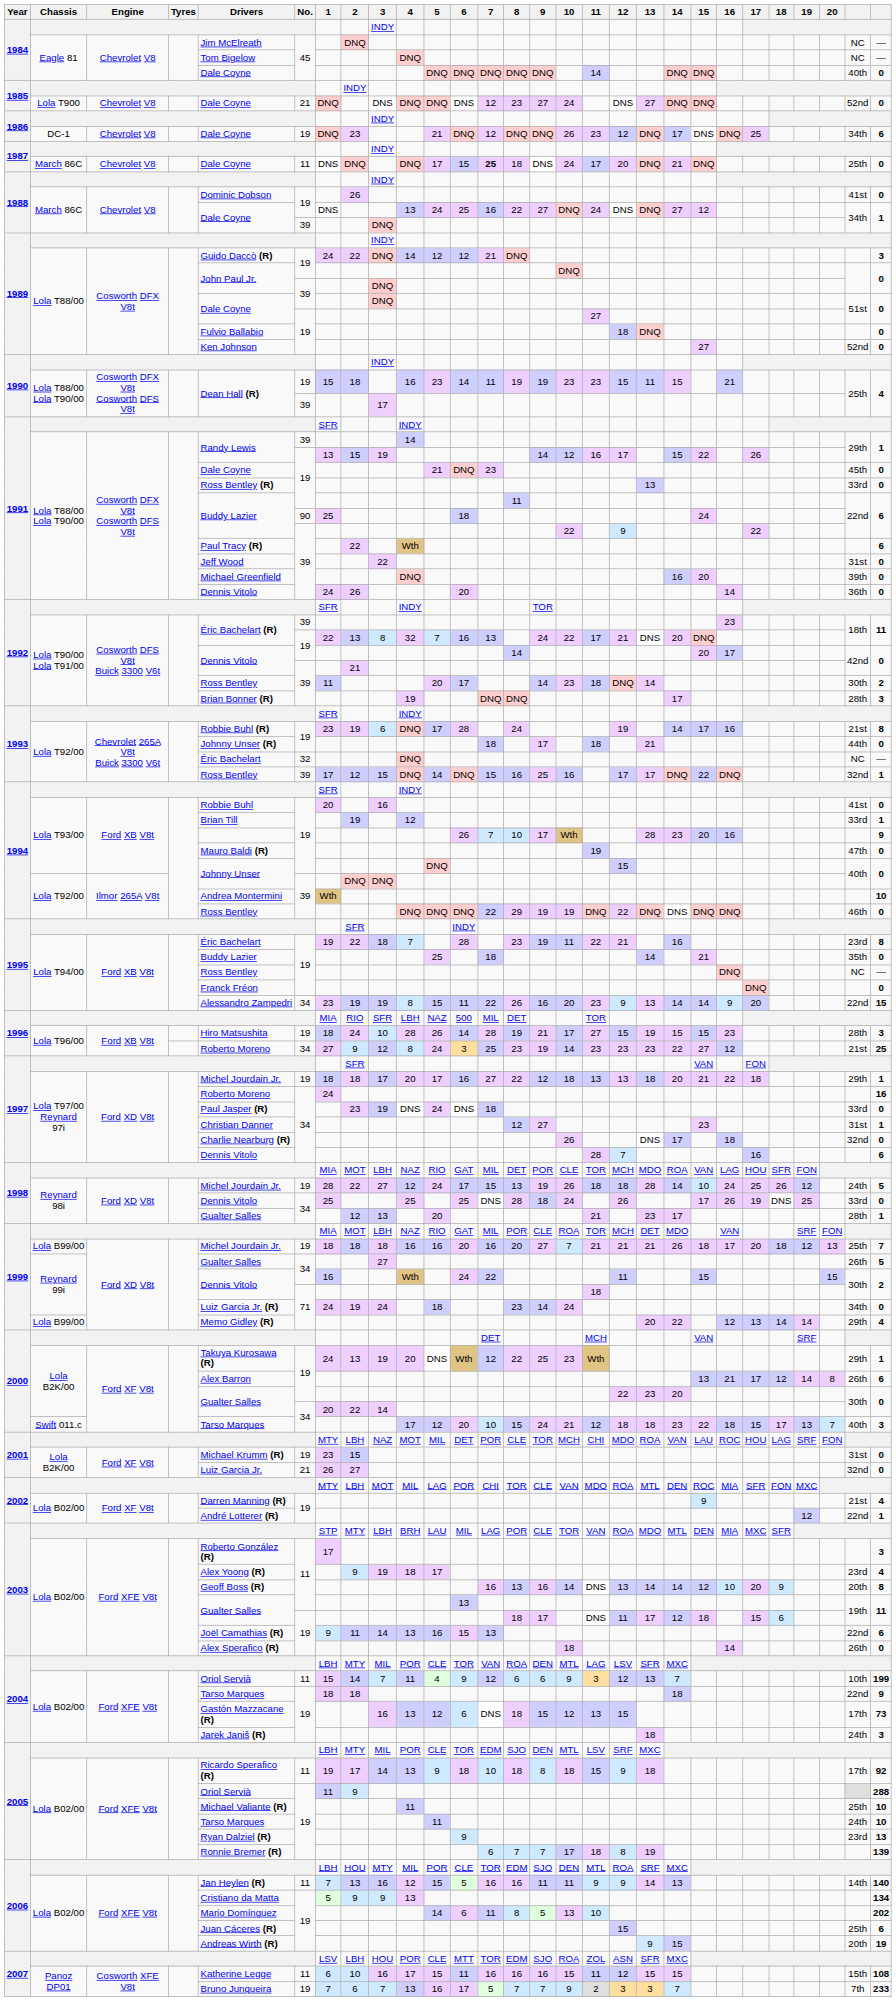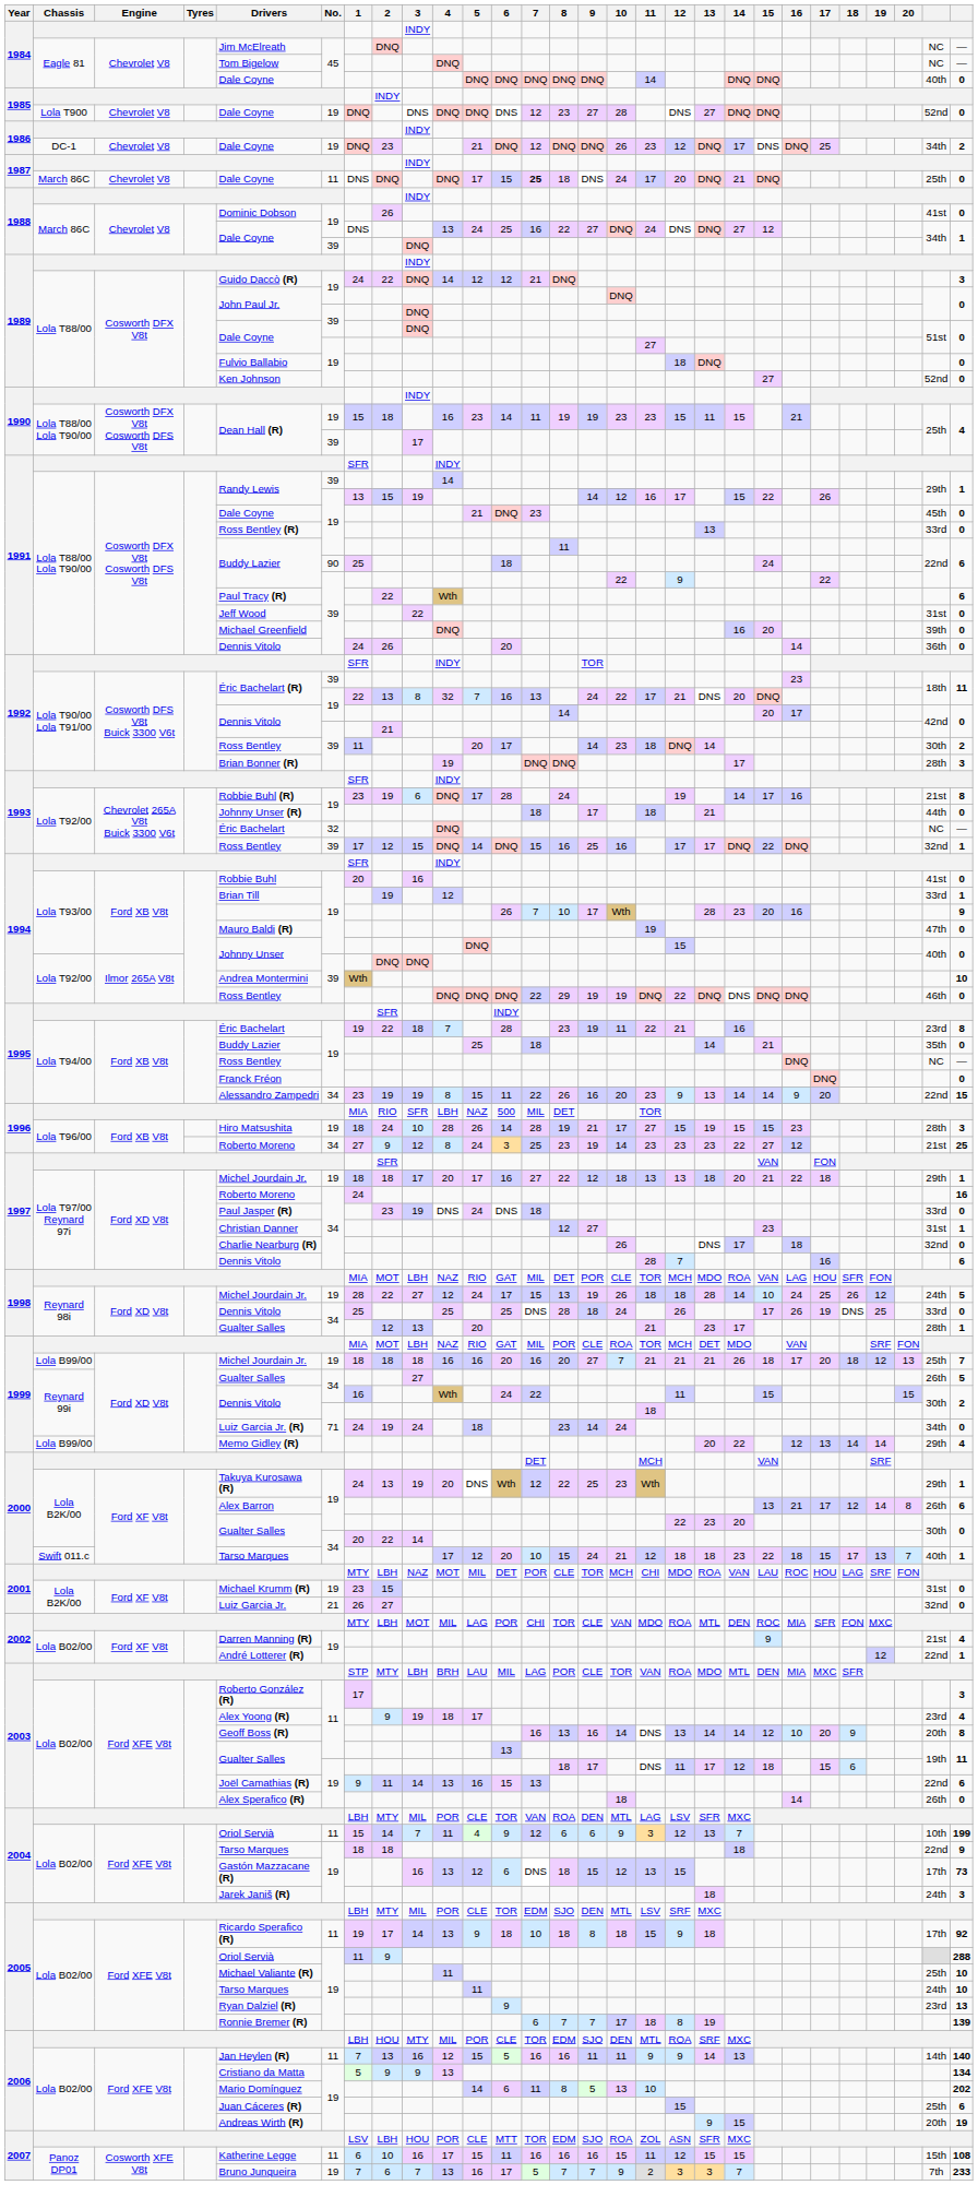1985 / Lola T900 | No.: 21 -> 19
1985 / Lola T900 | 10: 24 -> 28
1986 / DC-1 | column 28: 6 -> 2
2000 / Swift 011.c | column 28: 3 -> 1
